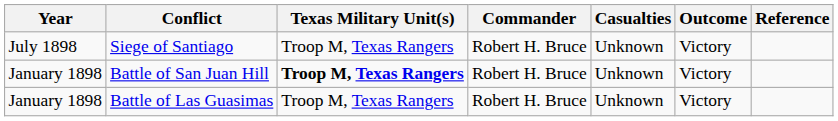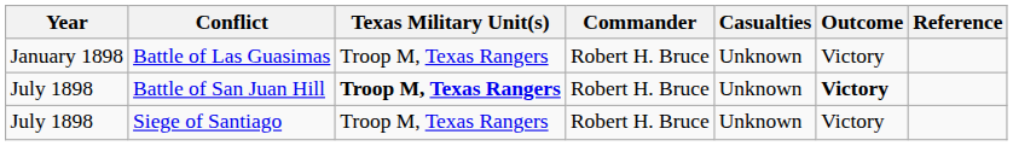rows swapped: Battle of Las Guasimas <-> Siege of Santiago
Battle of San Juan Hill | Year: January 1898 -> July 1898
Battle of San Juan Hill | Outcome: normal -> bold
